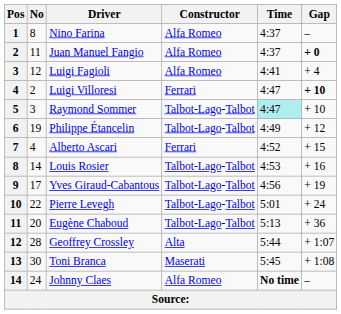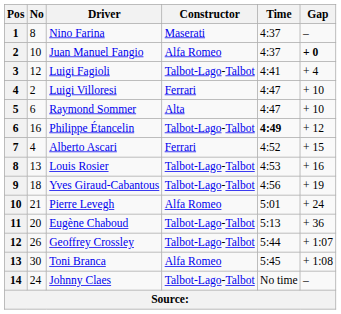Nino Farina | Constructor: Alfa Romeo -> Maserati
Juan Manuel Fangio | No: 11 -> 10
Luigi Fagioli | Constructor: Alfa Romeo -> Talbot-Lago-Talbot
Luigi Villoresi | Gap: bold -> normal
Raymond Sommer | No: 3 -> 6
Raymond Sommer | Constructor: Talbot-Lago-Talbot -> Alta
Raymond Sommer | Time: paleturquoise background -> no background
Philippe Étancelin | No: 19 -> 16
Philippe Étancelin | Time: normal -> bold
Louis Rosier | No: 14 -> 13
Yves Giraud-Cabantous | No: 17 -> 18
Pierre Levegh | No: 22 -> 21
Pierre Levegh | Constructor: Talbot-Lago-Talbot -> Alfa Romeo
Geoffrey Crossley | No: 28 -> 26
Geoffrey Crossley | Constructor: Alta -> Talbot-Lago-Talbot
Toni Branca | Constructor: Maserati -> Alfa Romeo
Johnny Claes | Constructor: Alfa Romeo -> Talbot-Lago-Talbot
Johnny Claes | Time: bold -> normal
